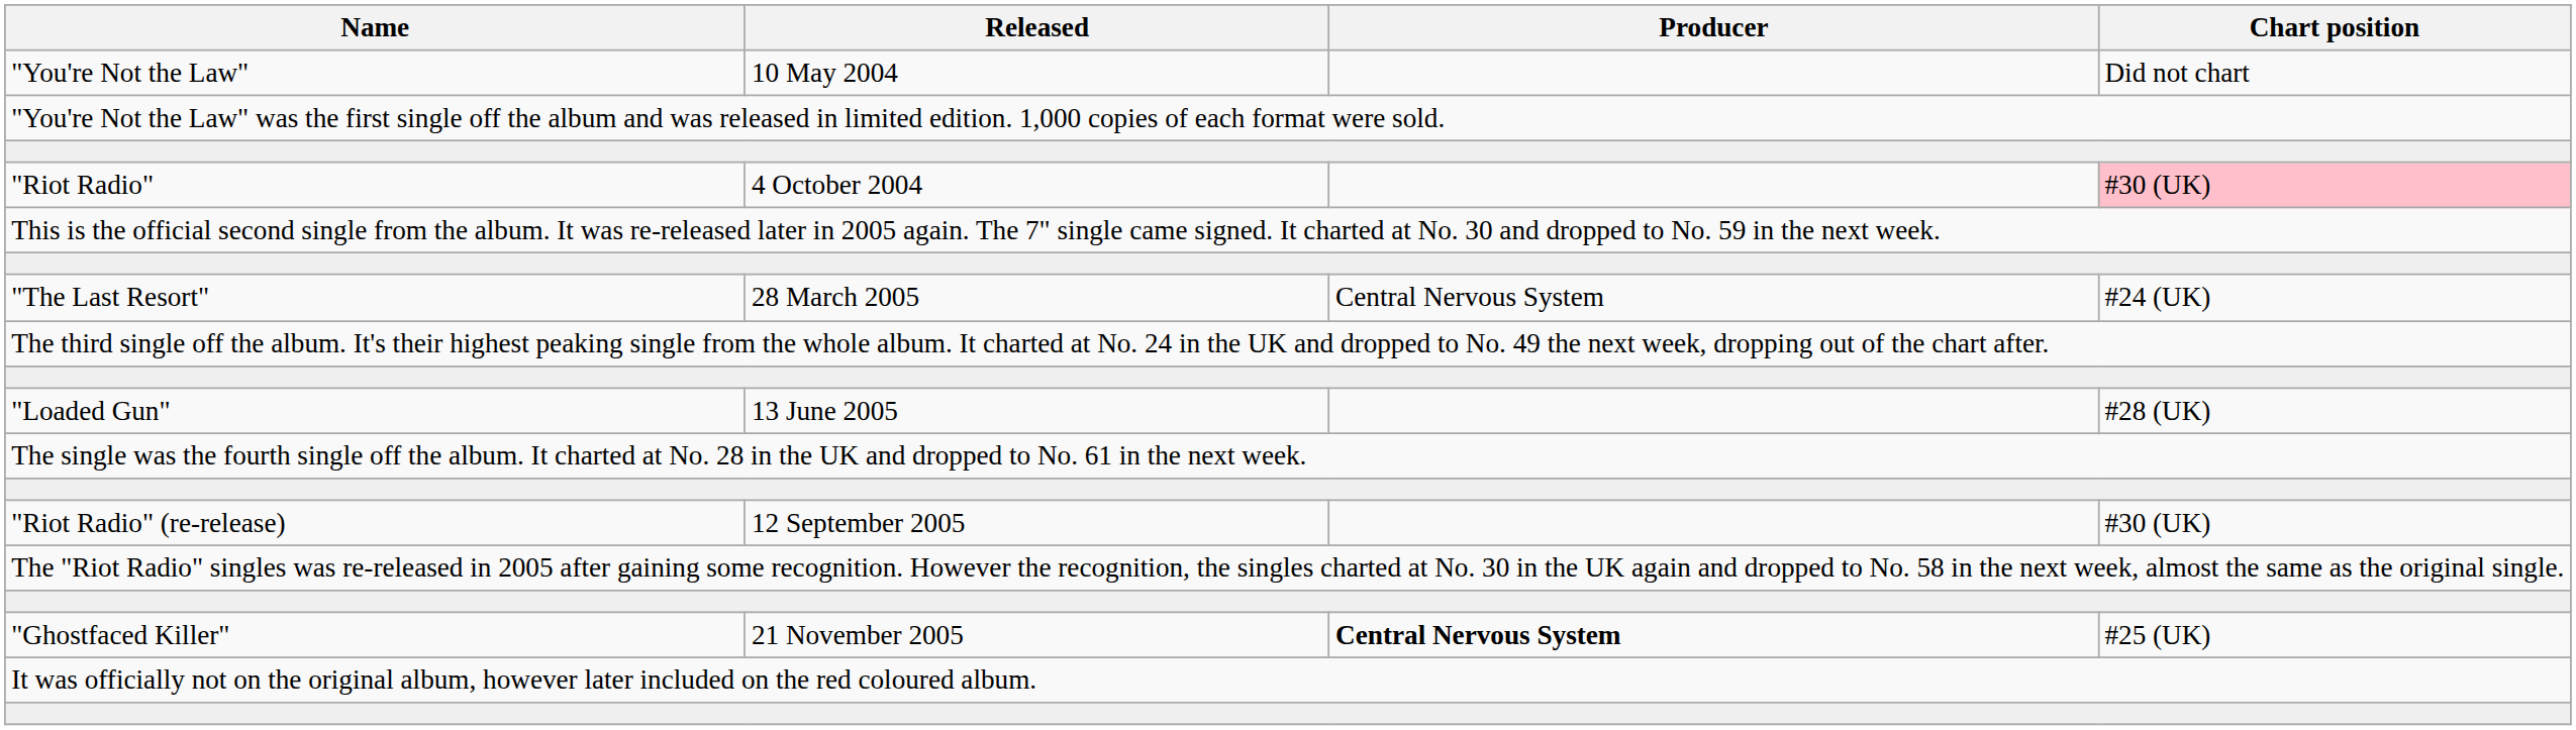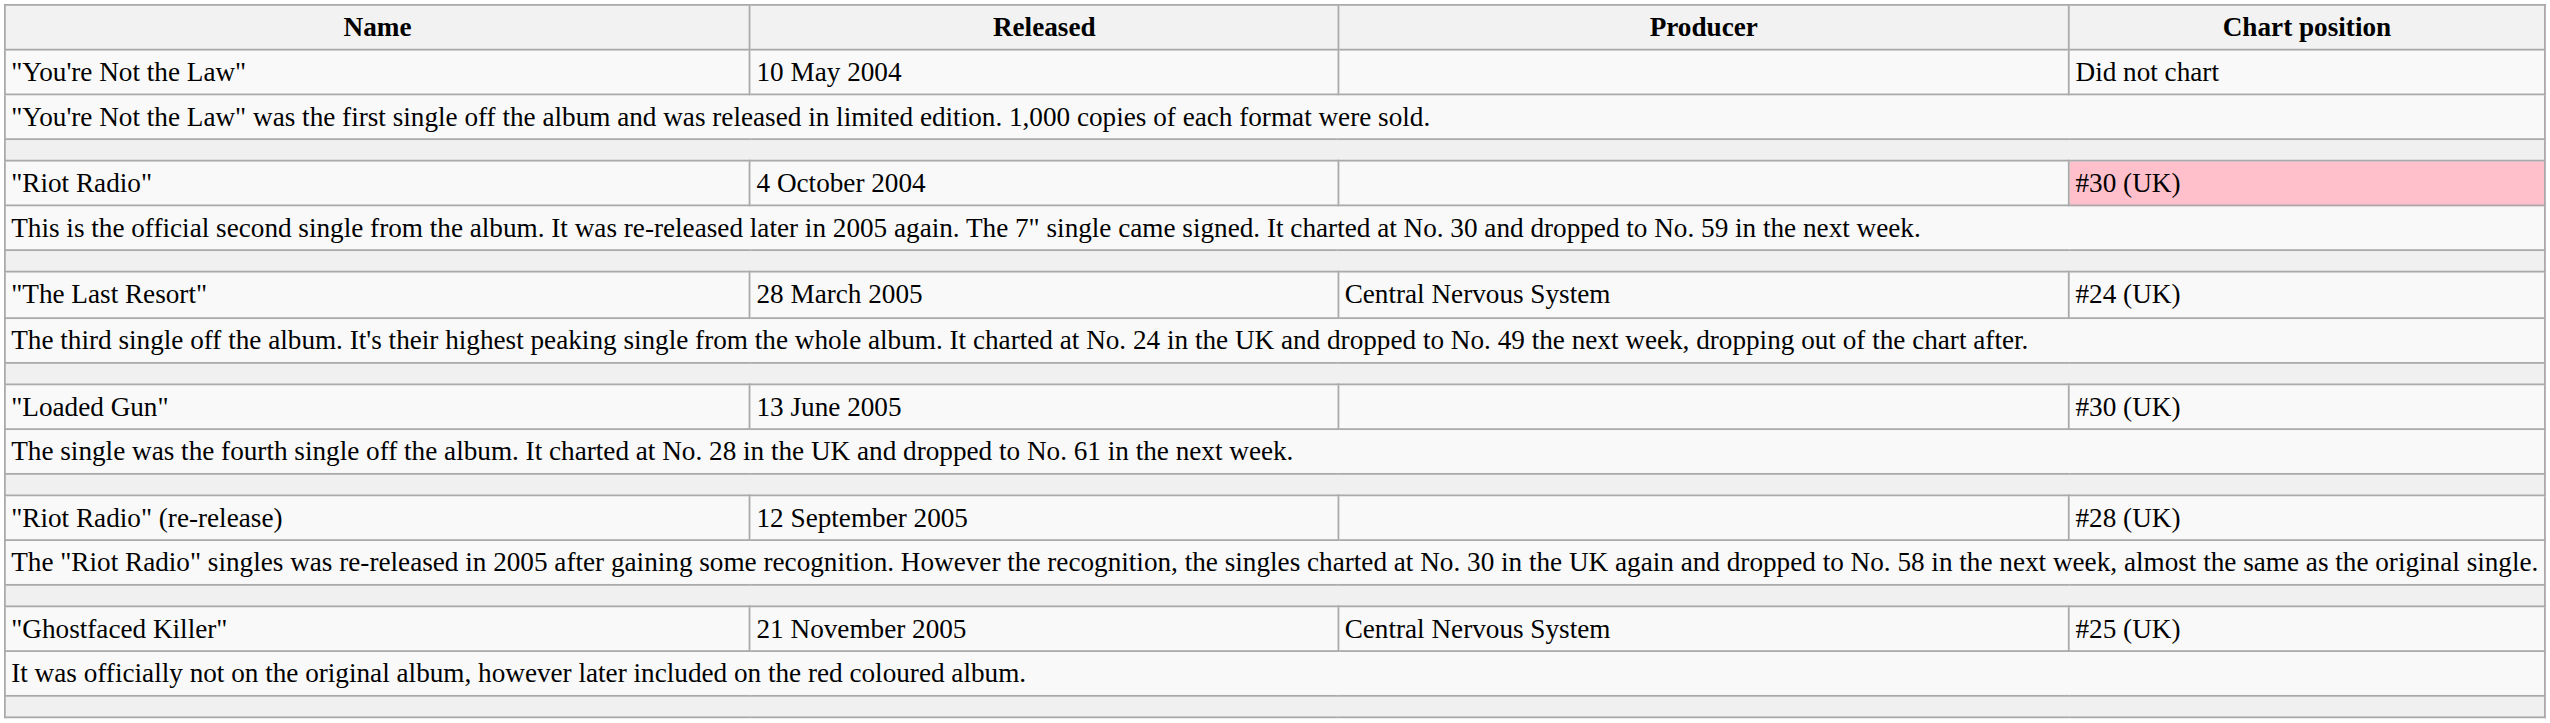"Loaded Gun" | Chart position: #28 (UK) -> #30 (UK)
"Riot Radio" (re-release) | Chart position: #30 (UK) -> #28 (UK)
"Ghostfaced Killer" | Producer: bold -> normal
